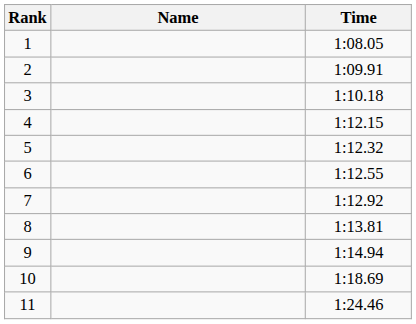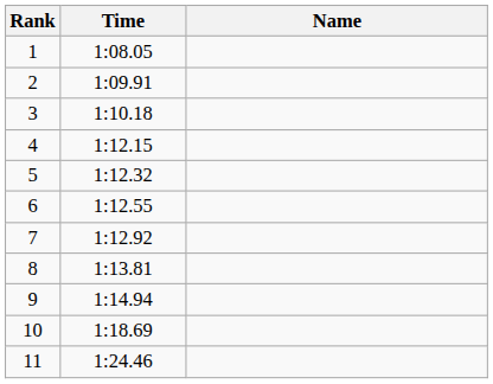columns swapped: Name <-> Time
